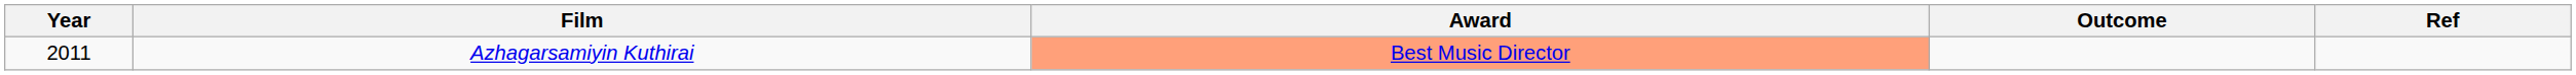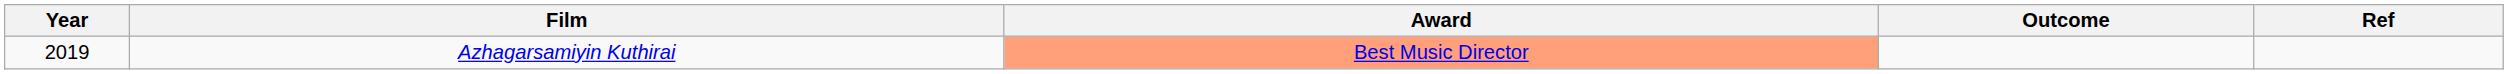Azhagarsamiyin Kuthirai | Year: 2011 -> 2019
